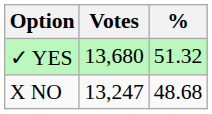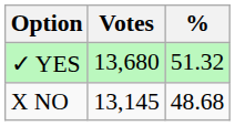X NO | Votes: 13,247 -> 13,145
